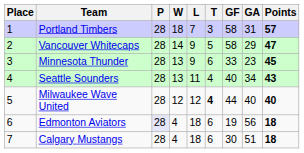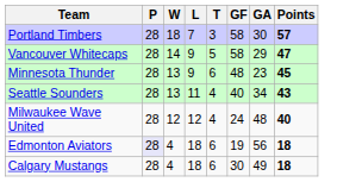- column: Place | 1 | 2 | 3 | 4 | 5 | 6 | 7
Portland Timbers | GA: 31 -> 30
Minnesota Thunder | GF: 33 -> 48
Milwaukee Wave United | T: bold -> normal
Milwaukee Wave United | GF: 44 -> 24
Milwaukee Wave United | GA: 40 -> 48
Calgary Mustangs | GA: 51 -> 49
